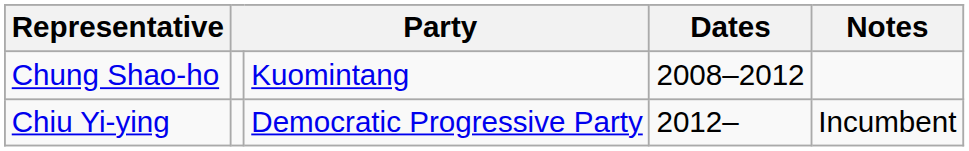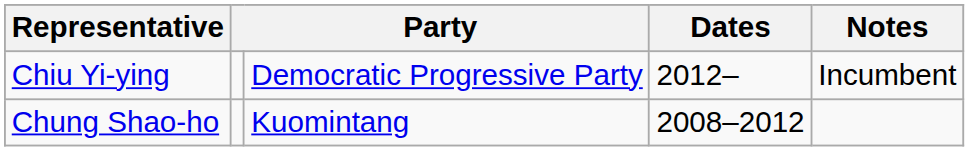rows swapped: Chung Shao-ho <-> Chiu Yi-ying
